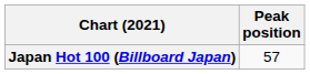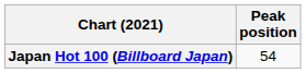Japan Hot 100 (Billboard Japan) | Peak position: 57 -> 54
